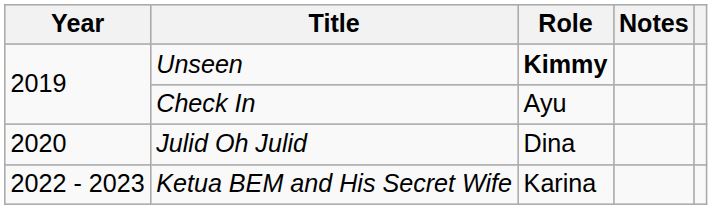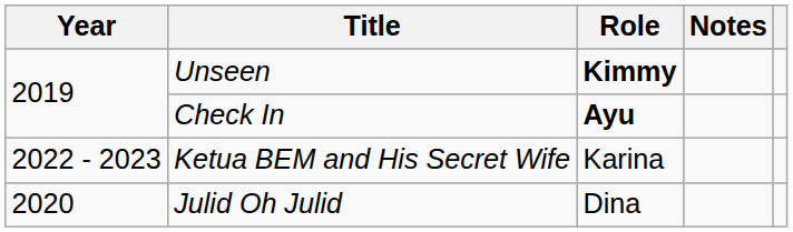Check In | Role: normal -> bold
rows swapped: Julid Oh Julid <-> Ketua BEM and His Secret Wife
